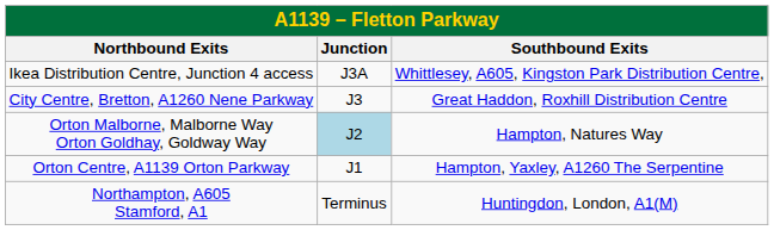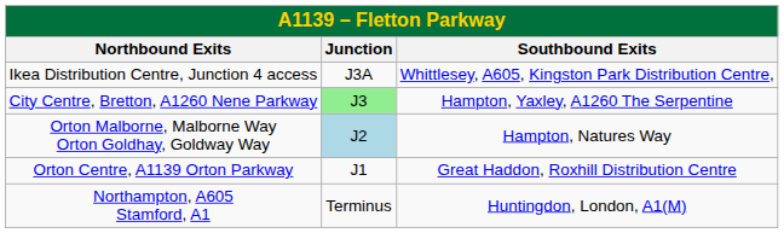City Centre, Bretton, A1260 Nene Parkway | Junction: no background -> lightgreen background
City Centre, Bretton, A1260 Nene Parkway | Southbound Exits: Great Haddon, Roxhill Distribution Centre -> Hampton, Yaxley, A1260 The Serpentine
Orton Centre, A1139 Orton Parkway | Southbound Exits: Hampton, Yaxley, A1260 The Serpentine -> Great Haddon, Roxhill Distribution Centre
